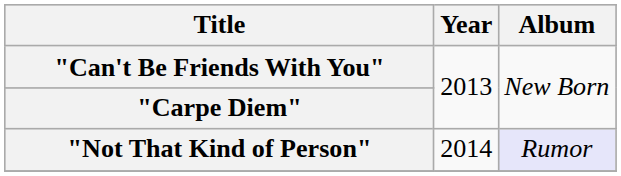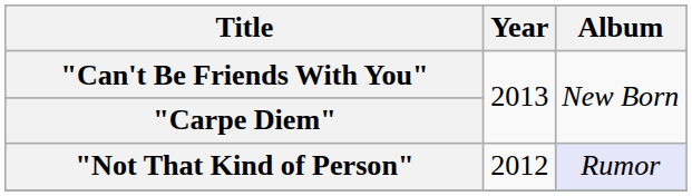"Not That Kind of Person" | Year: 2014 -> 2012
